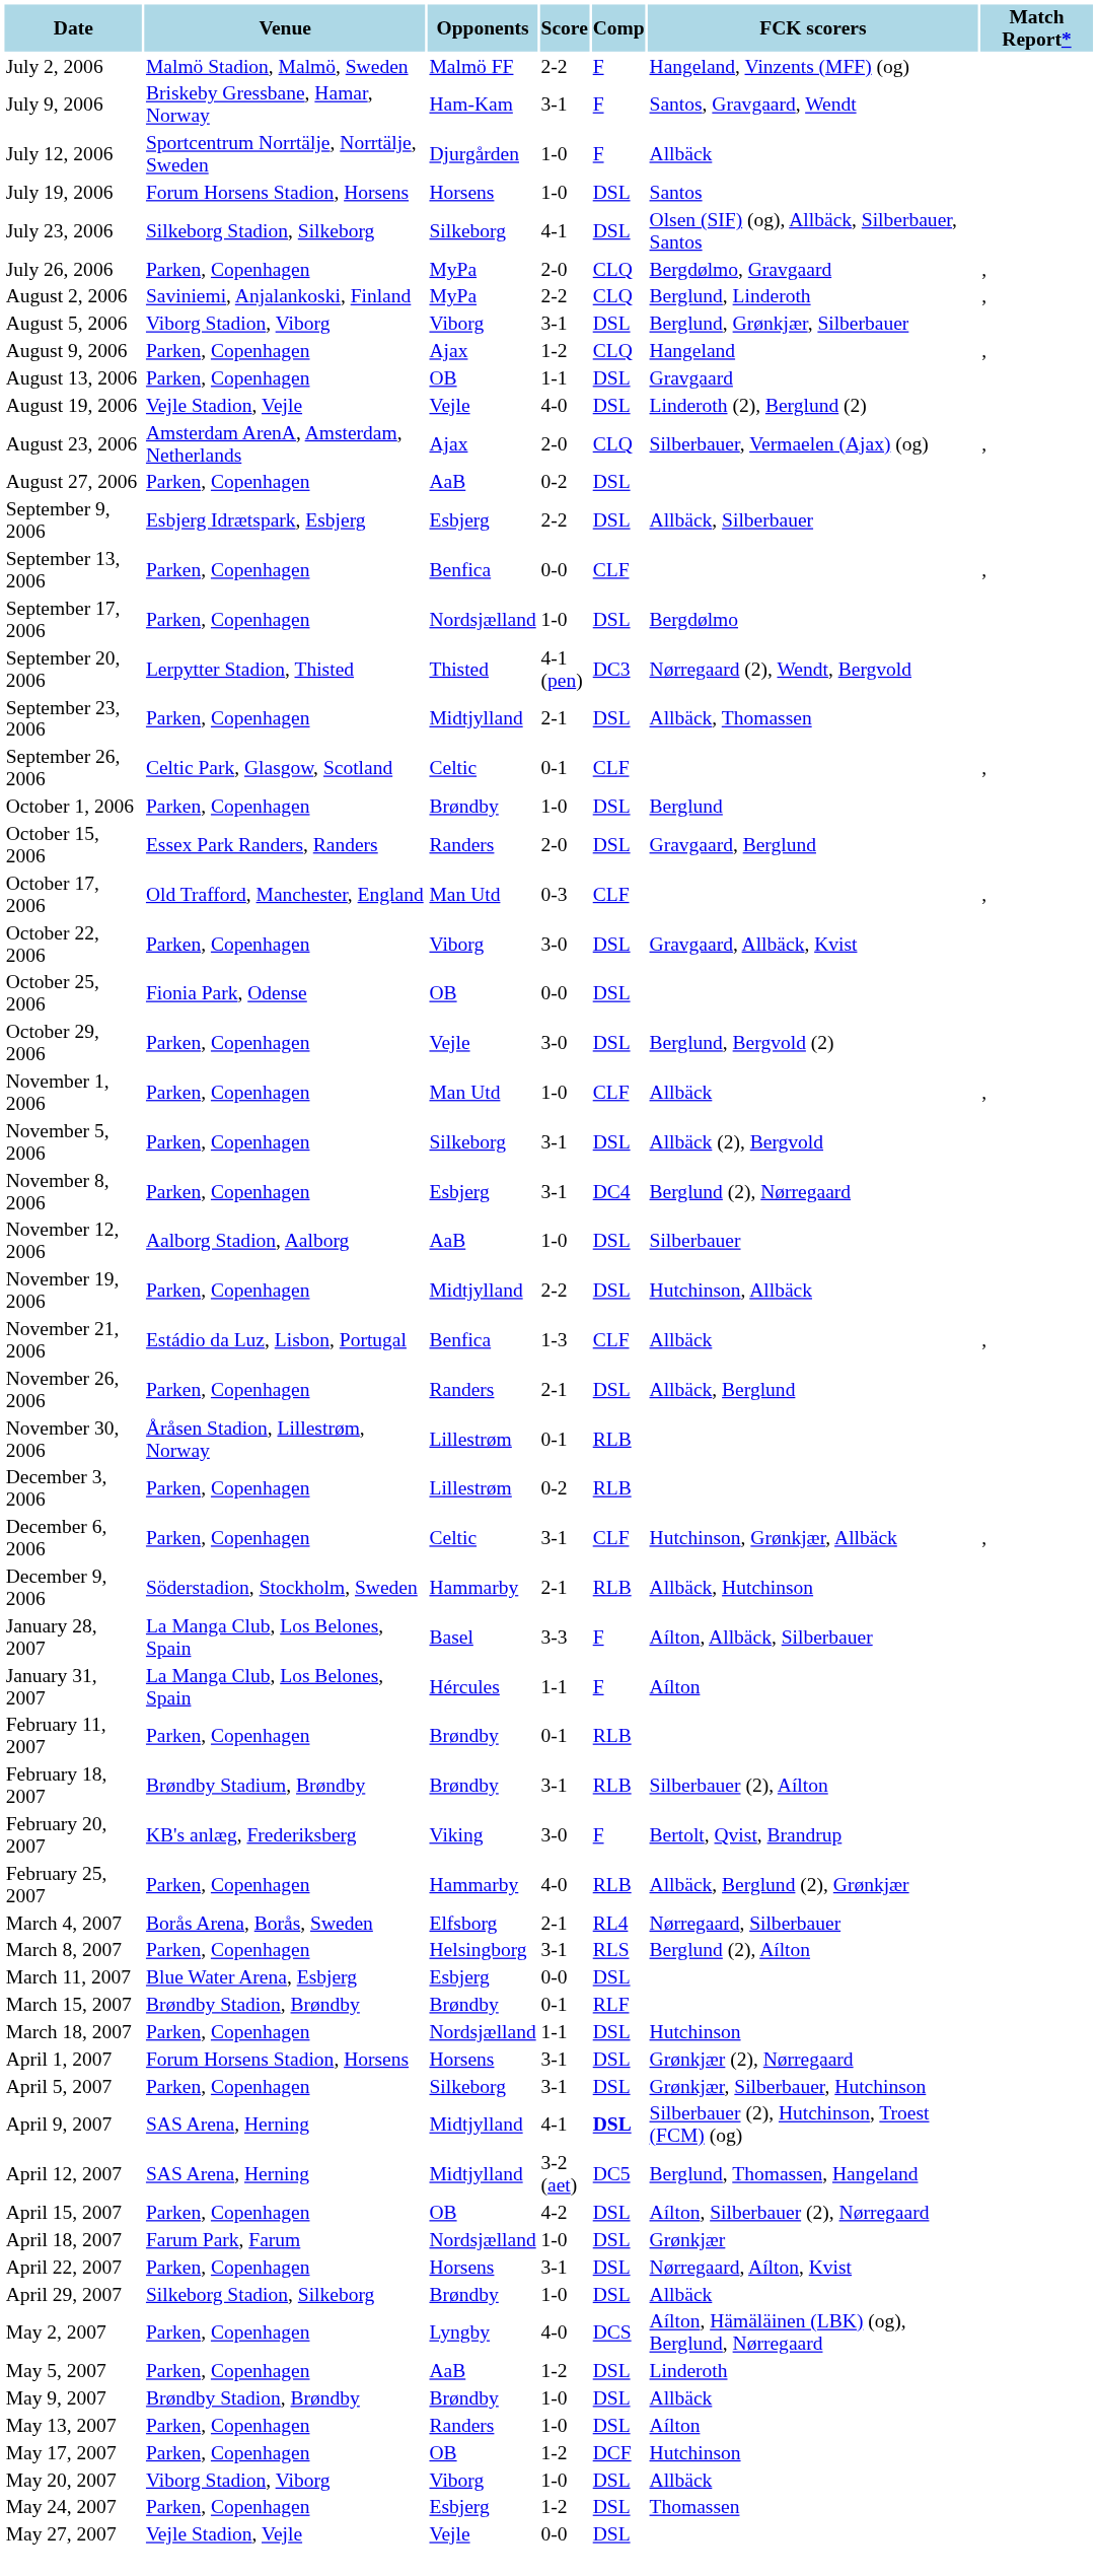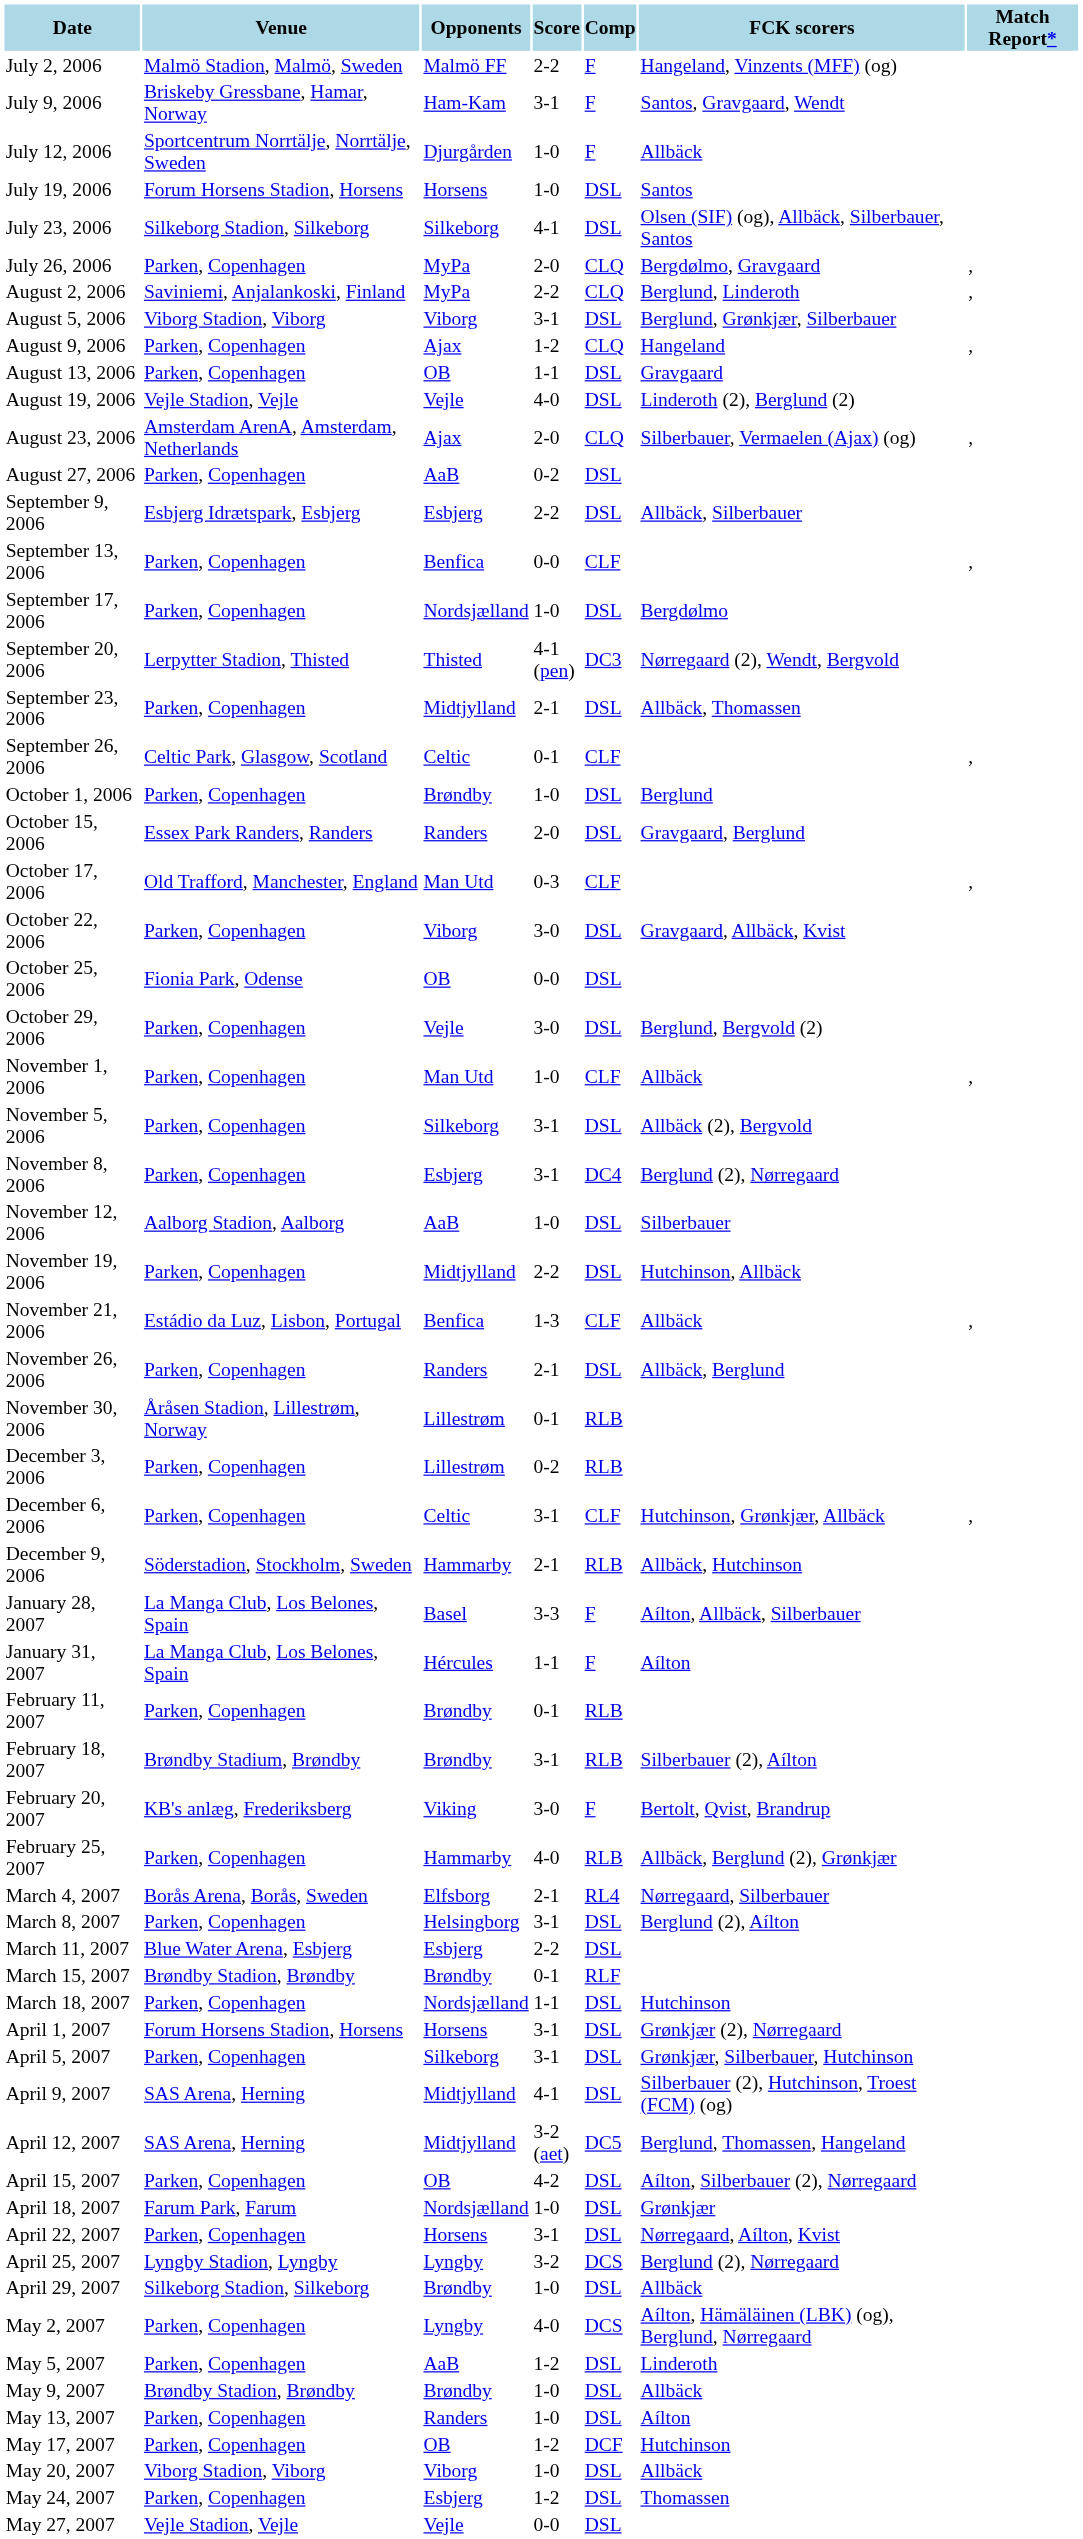March 8, 2007 | Comp: RLS -> DSL
March 11, 2007 | Score: 0-0 -> 2-2
April 9, 2007 | Comp: bold -> normal
+ row: April 25, 2007 | Lyngby Stadion, Lyngby | Lyngby | 3-2 | DCS | Berglund (2), Nørregaard
